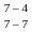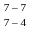rows swapped: 7 – 4 <-> 7 – 7
